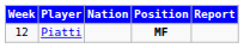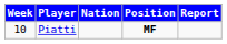Piatti | Week: 12 -> 10
